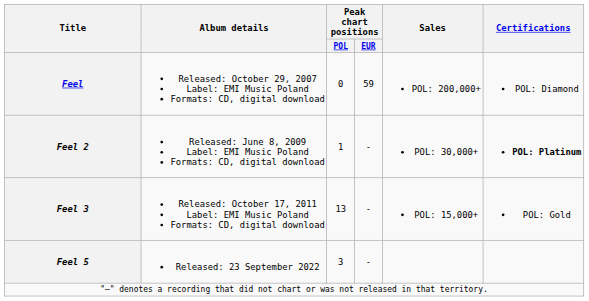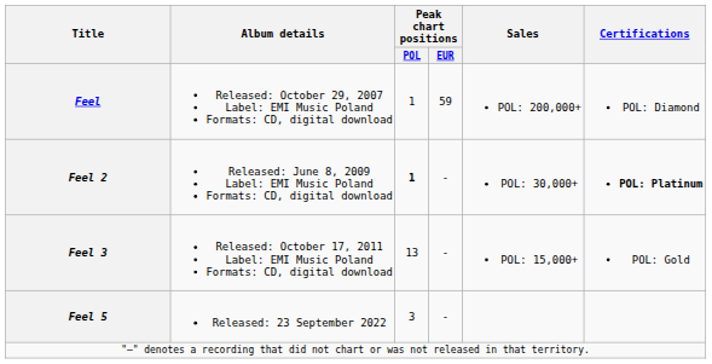Feel | Peak chart positions / POL: 0 -> 1
Feel 2 | Peak chart positions / POL: normal -> bold
